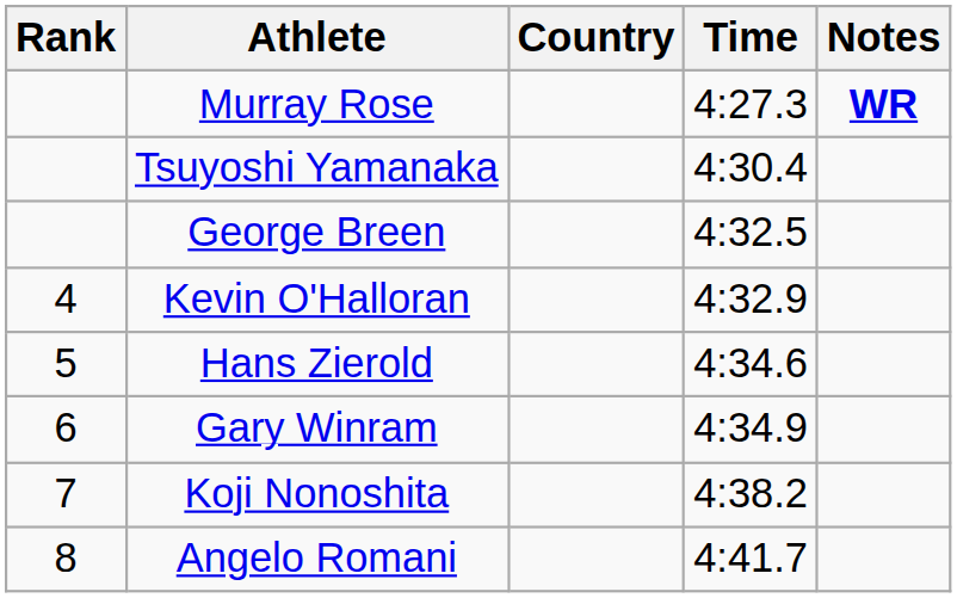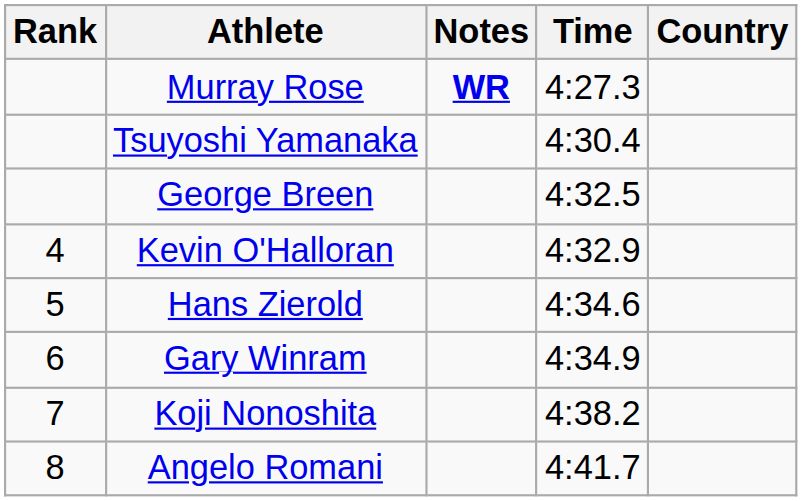columns swapped: Country <-> Notes
